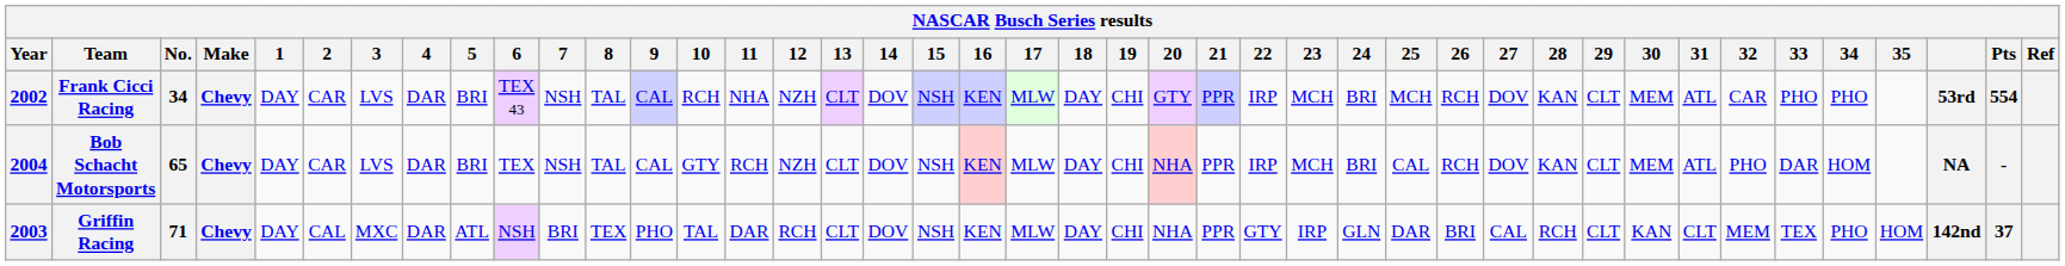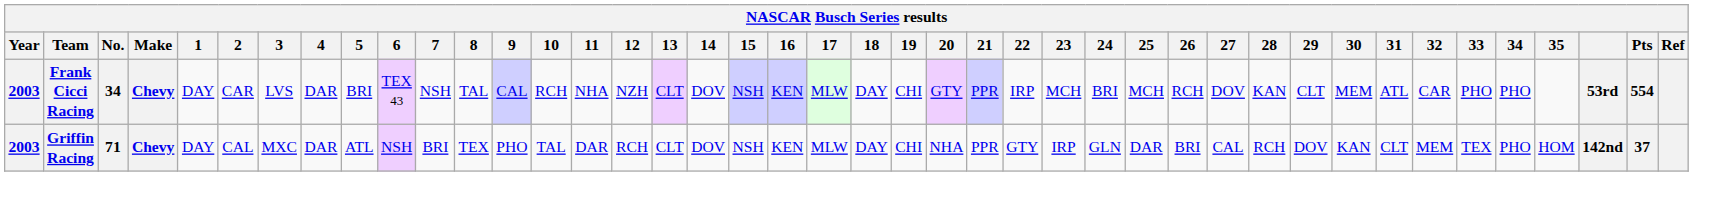Frank Cicci Racing | Year: 2002 -> 2003
- row: 2004 | Bob Schacht Motorsports | 65 | Chevy | DAY | CAR | LVS | DAR | BRI | TEX | NSH | TAL | CAL | GTY | RCH | NZH | CLT | DOV | NSH | KEN | MLW | DAY | CHI | NHA | PPR | IRP | MCH | BRI | CAL | RCH | DOV | KAN | CLT | MEM | ATL | PHO | DAR | HOM | NA | -
Griffin Racing | 29: CLT -> DOV
